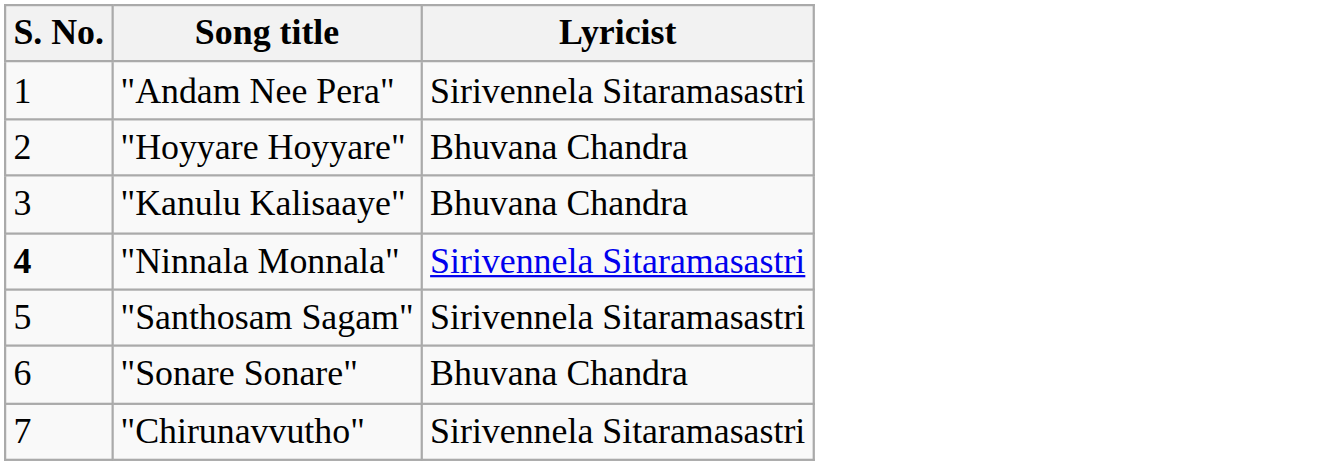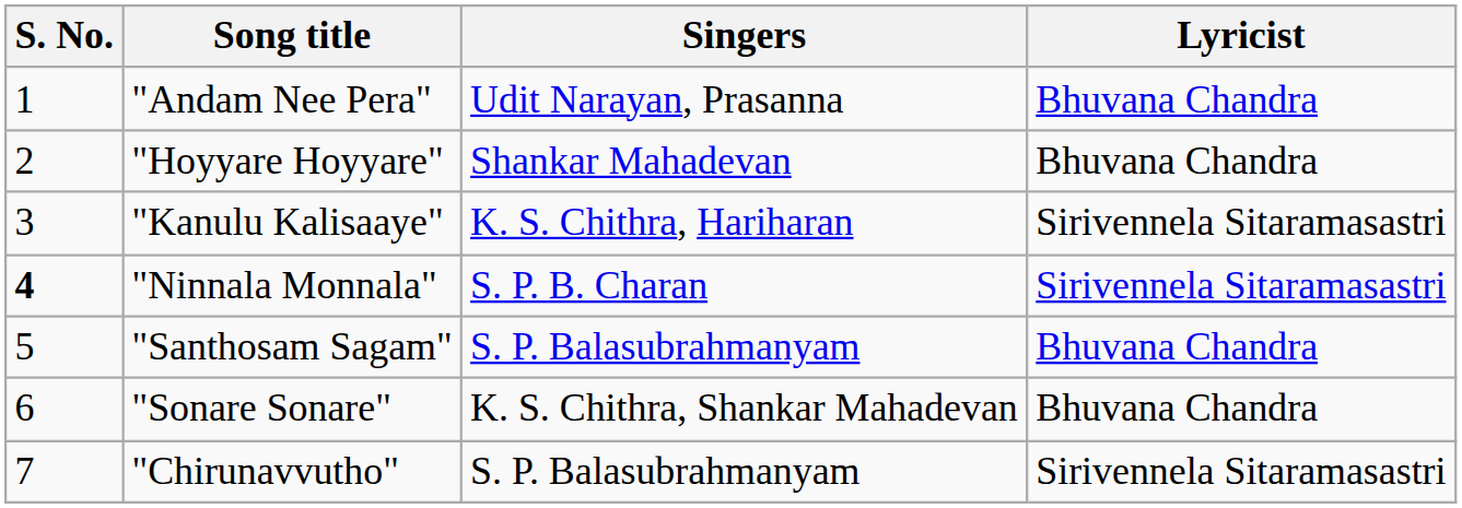+ column: Singers | Udit Narayan, Prasanna | Shankar Mahadevan | K. S. Chithra, Hariharan | S. P. B. Charan | S. P. Balasubrahmanyam | K. S. Chithra, Shankar Mahadevan | S. P. Balasubrahmanyam
"Andam Nee Pera" | Lyricist: Sirivennela Sitaramasastri -> Bhuvana Chandra
"Kanulu Kalisaaye" | Lyricist: Bhuvana Chandra -> Sirivennela Sitaramasastri
"Santhosam Sagam" | Lyricist: Sirivennela Sitaramasastri -> Bhuvana Chandra
